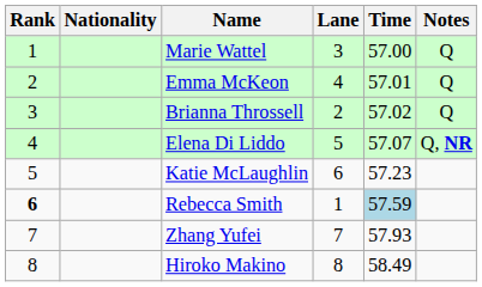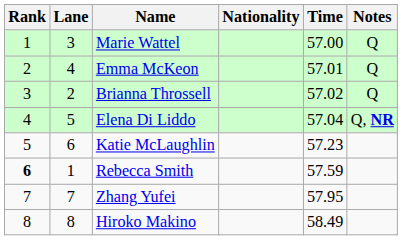columns swapped: Lane <-> Nationality
Elena Di Liddo | Time: 57.07 -> 57.04
Rebecca Smith | Time: lightblue background -> no background
Zhang Yufei | Time: 57.93 -> 57.95
